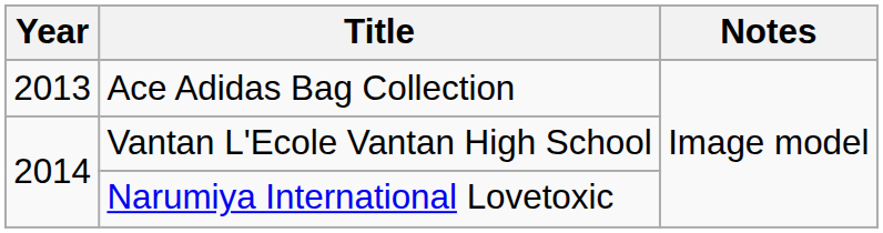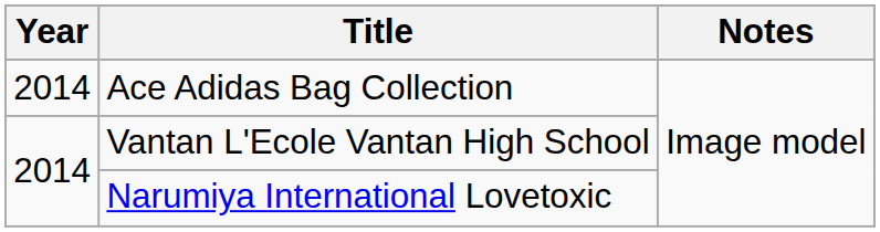Ace Adidas Bag Collection | Year: 2013 -> 2014
